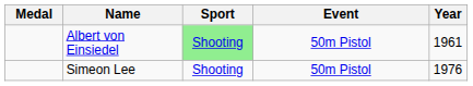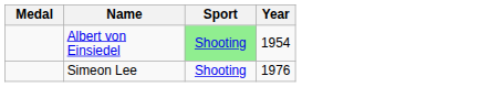- column: Event | 50m Pistol | 50m Pistol
Albert von Einsiedel | Year: 1961 -> 1954
